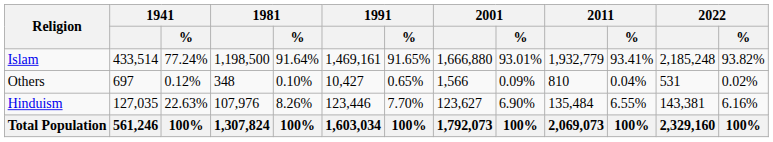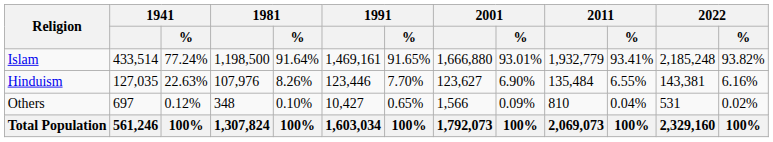rows swapped: Hinduism <-> Others
